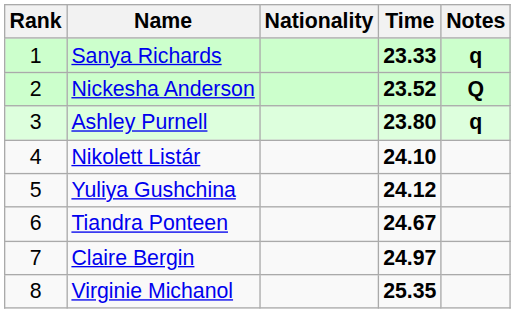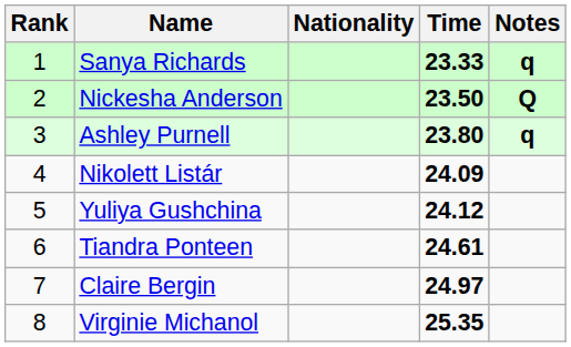Nickesha Anderson | Time: 23.52 -> 23.50
Nikolett Listár | Time: 24.10 -> 24.09
Tiandra Ponteen | Time: 24.67 -> 24.61
